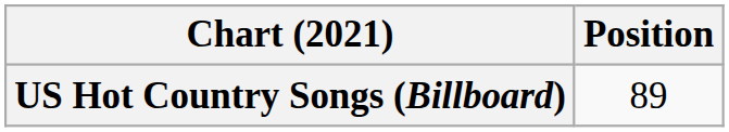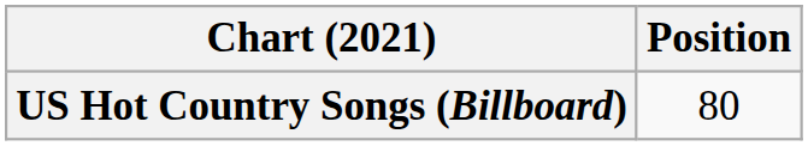US Hot Country Songs (Billboard) | Position: 89 -> 80
